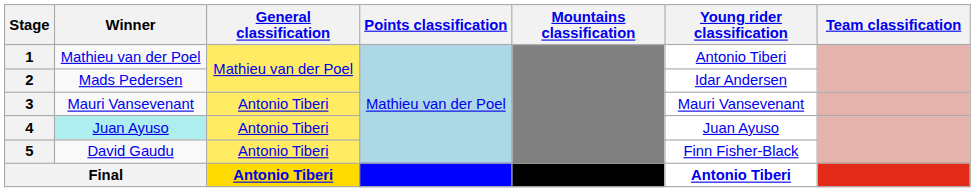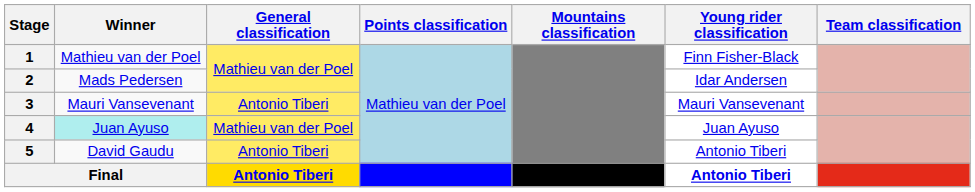1 | Young rider classification: Antonio Tiberi -> Finn Fisher-Black
4 | General classification: Antonio Tiberi -> Mathieu van der Poel
5 | Young rider classification: Finn Fisher-Black -> Antonio Tiberi
